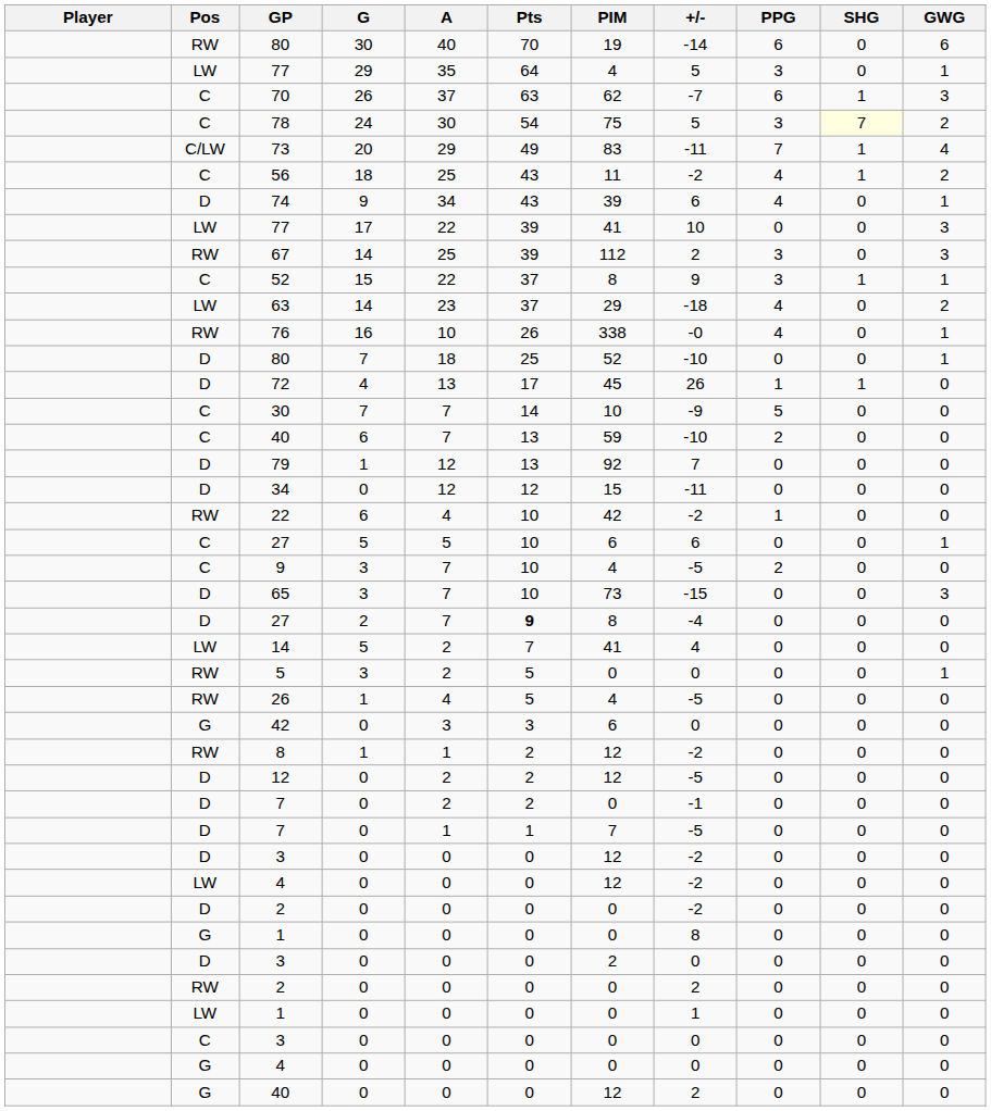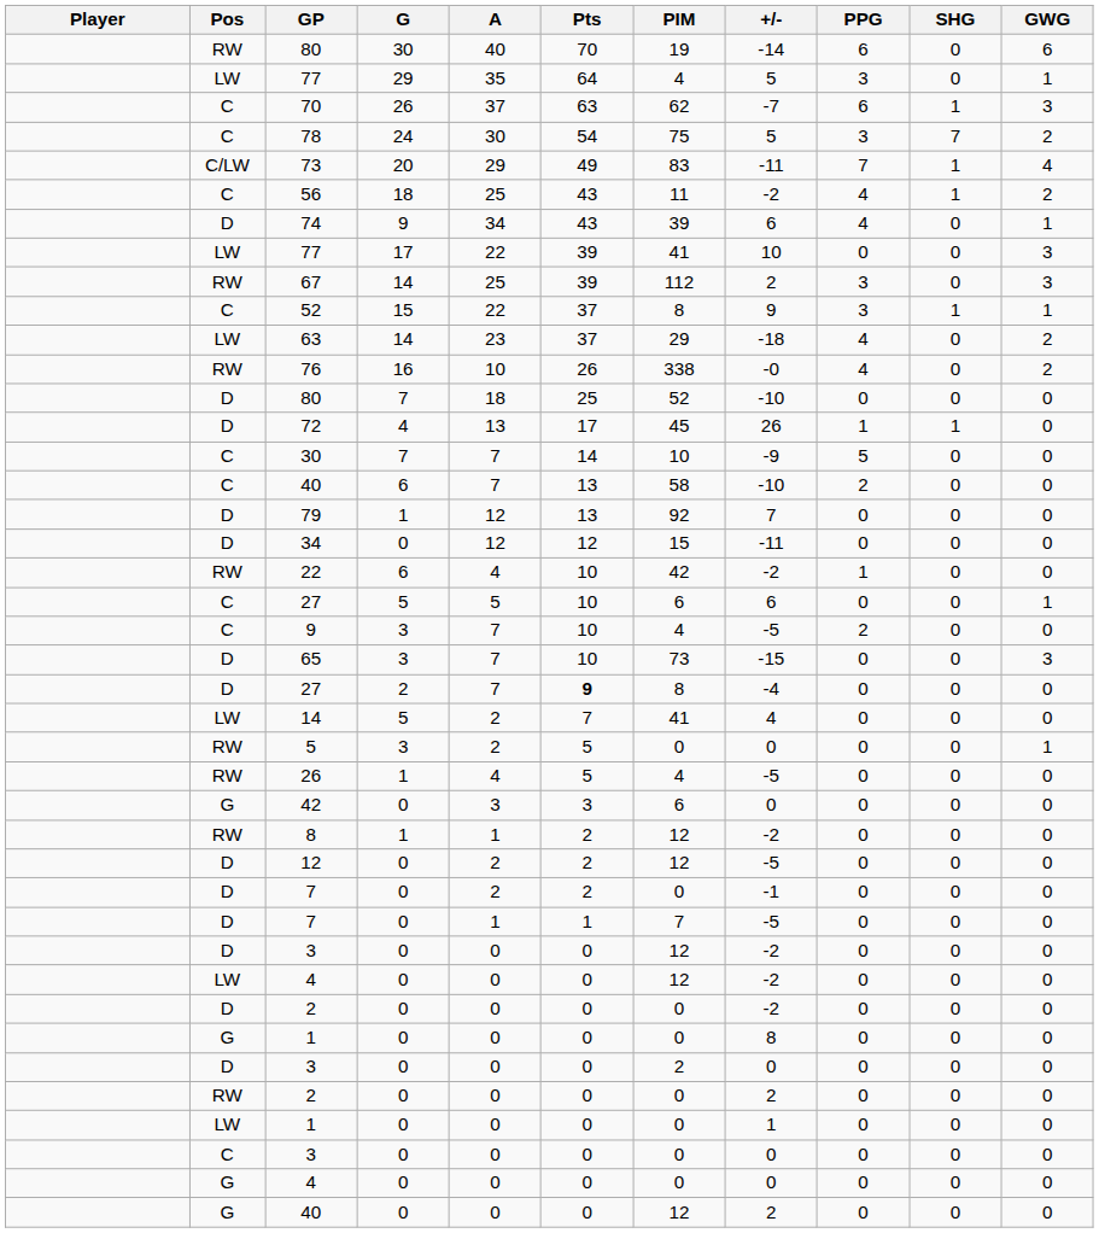78 | SHG: lightyellow background -> no background
76 | GWG: 1 -> 2
D / 80 | GWG: 1 -> 0
C / 40 | PIM: 59 -> 58
